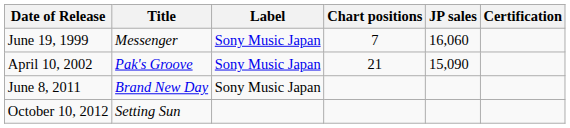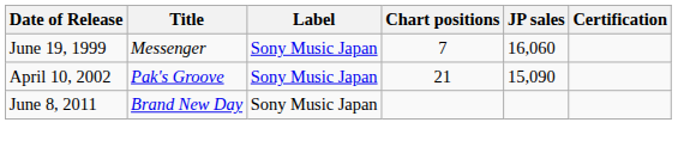- row: October 10, 2012 | Setting Sun
